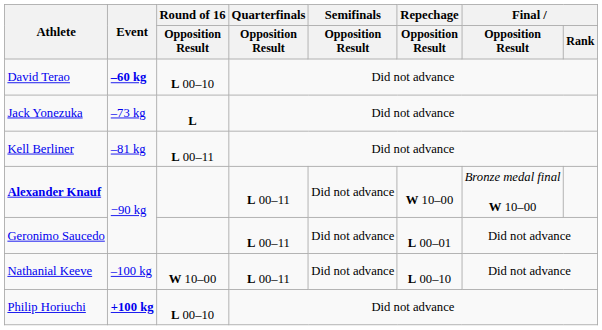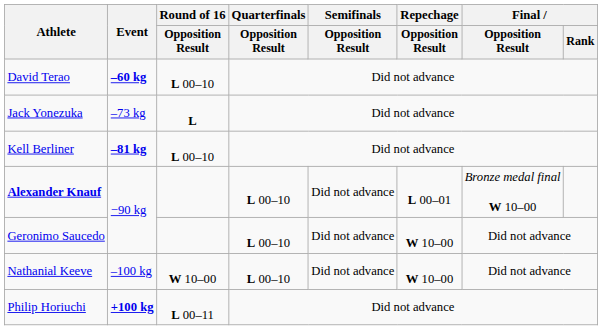Kell Berliner | Event: normal -> bold
Kell Berliner | Round of 16 / Opposition Result: L 00–11 -> L 00–10
Alexander Knauf | Quarterfinals / Opposition Result: L 00–11 -> L 00–10
Alexander Knauf | Repechage / Opposition Result: W 10–00 -> L 00–01
Geronimo Saucedo | Quarterfinals / Opposition Result: L 00–11 -> L 00–10
Geronimo Saucedo | Repechage / Opposition Result: L 00–01 -> W 10–00
Nathanial Keeve | Quarterfinals / Opposition Result: L 00–11 -> L 00–10
Nathanial Keeve | Repechage / Opposition Result: L 00–10 -> W 10–00
Philip Horiuchi | Round of 16 / Opposition Result: L 00–10 -> L 00–11
